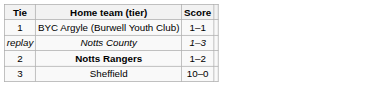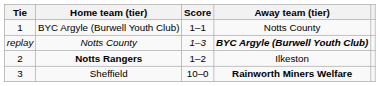+ column: Away team (tier) | Notts County | BYC Argyle (Burwell Youth Club) | Ilkeston | Rainworth Miners Welfare
